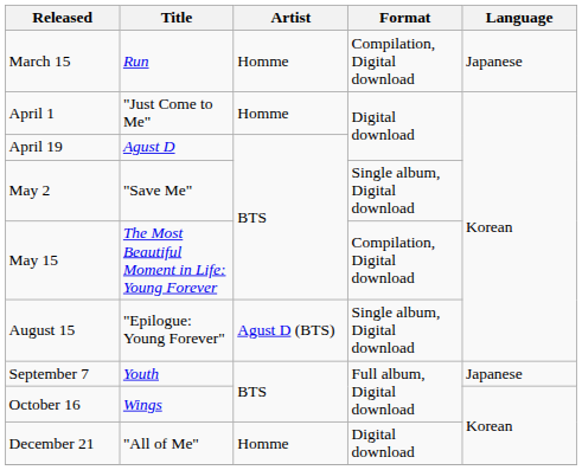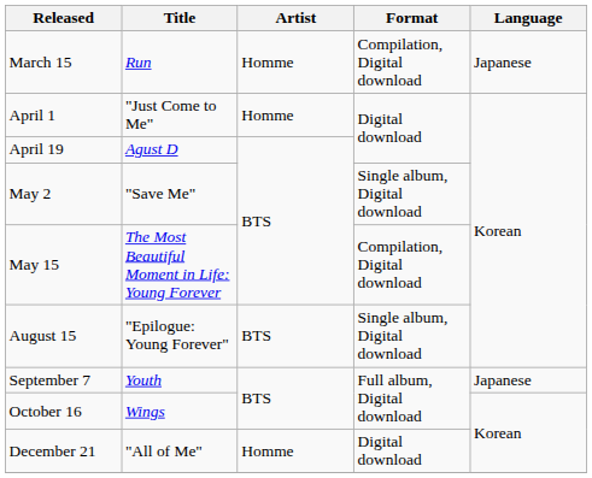August 15 | Artist: Agust D (BTS) -> BTS
